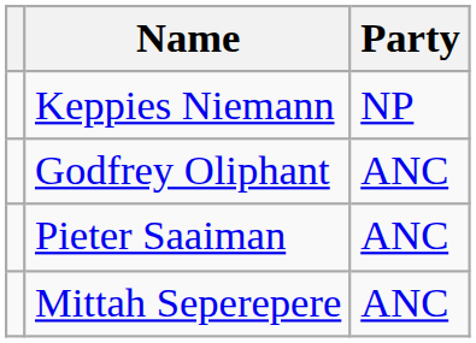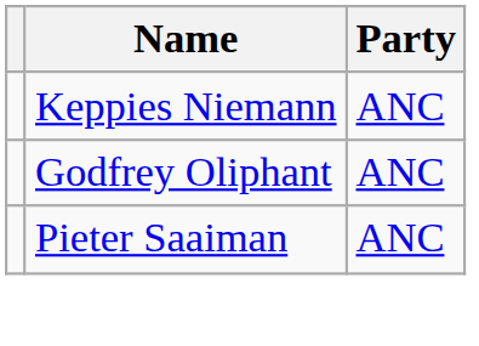Keppies Niemann | Party: NP -> ANC
- row: Mittah Seperepere | ANC
